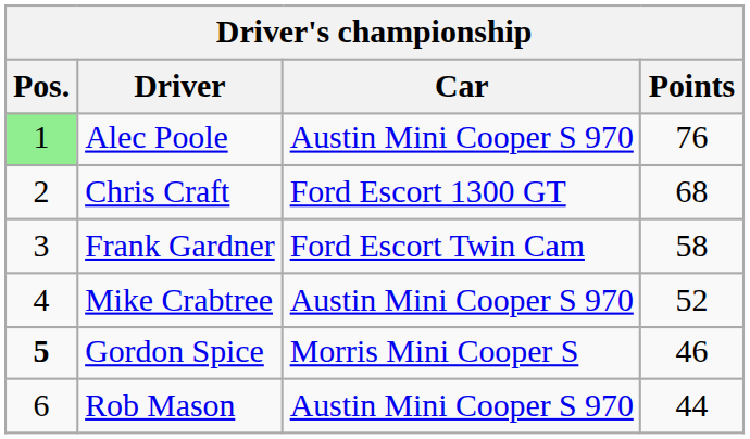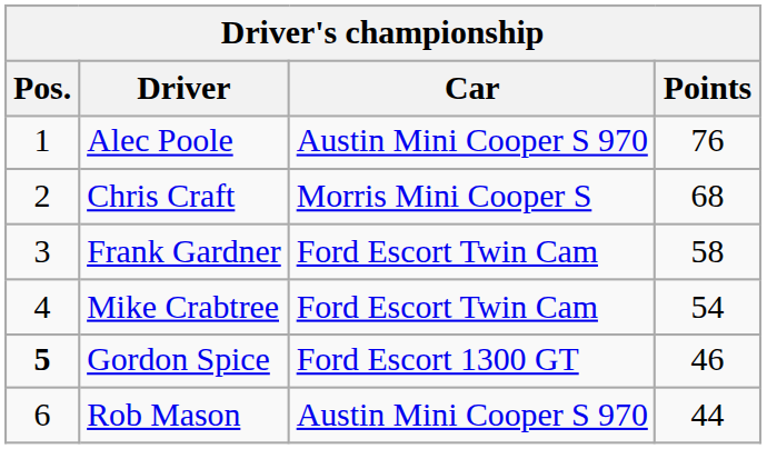Alec Poole | Pos.: lightgreen background -> no background
Chris Craft | Car: Ford Escort 1300 GT -> Morris Mini Cooper S
Mike Crabtree | Car: Austin Mini Cooper S 970 -> Ford Escort Twin Cam
Mike Crabtree | Points: 52 -> 54
Gordon Spice | Car: Morris Mini Cooper S -> Ford Escort 1300 GT
